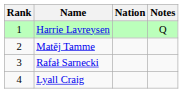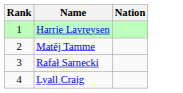- column: Notes | Q
